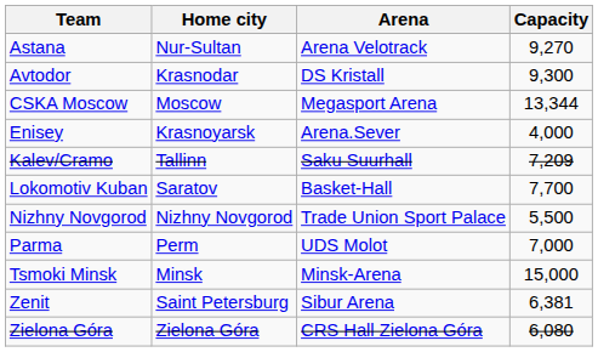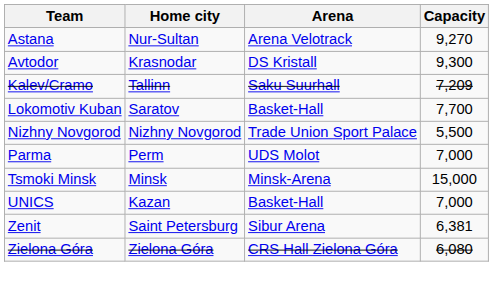- row: CSKA Moscow | Moscow | Megasport Arena | 13,344
- row: Enisey | Krasnoyarsk | Arena.Sever | 4,000
+ row: UNICS | Kazan | Basket-Hall | 7,000
